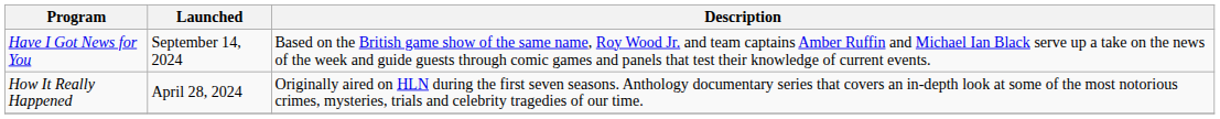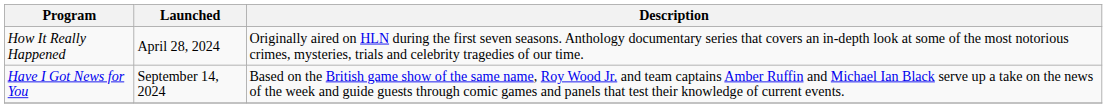rows swapped: How It Really Happened <-> Have I Got News for You
